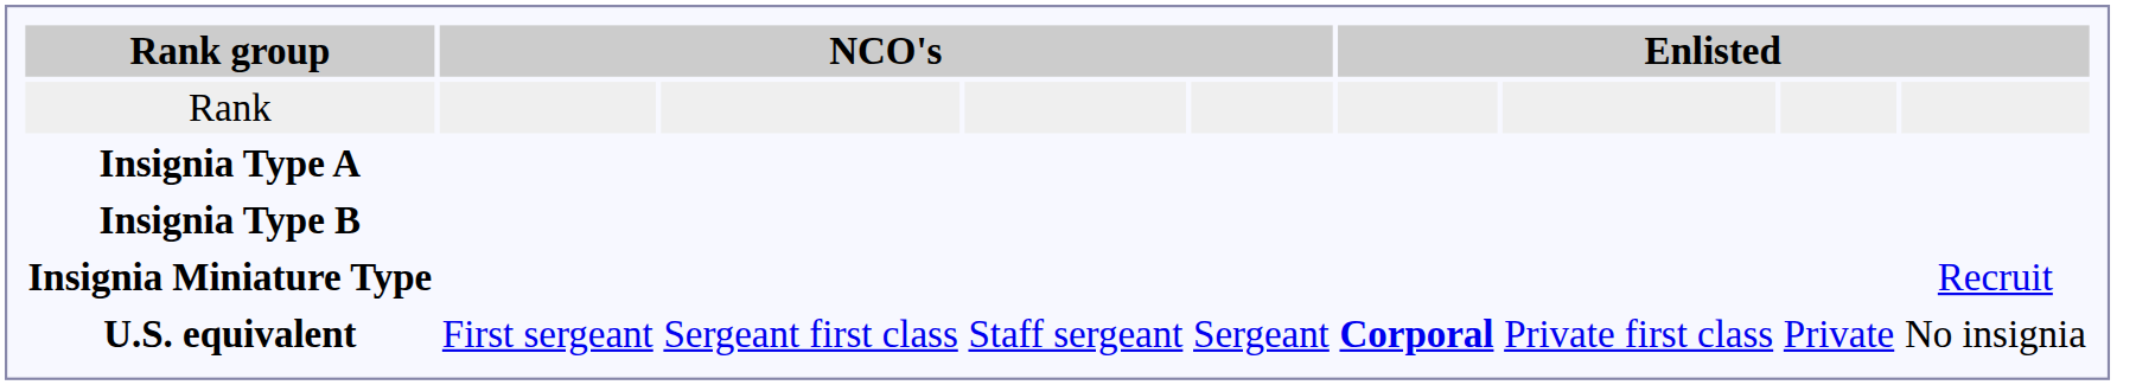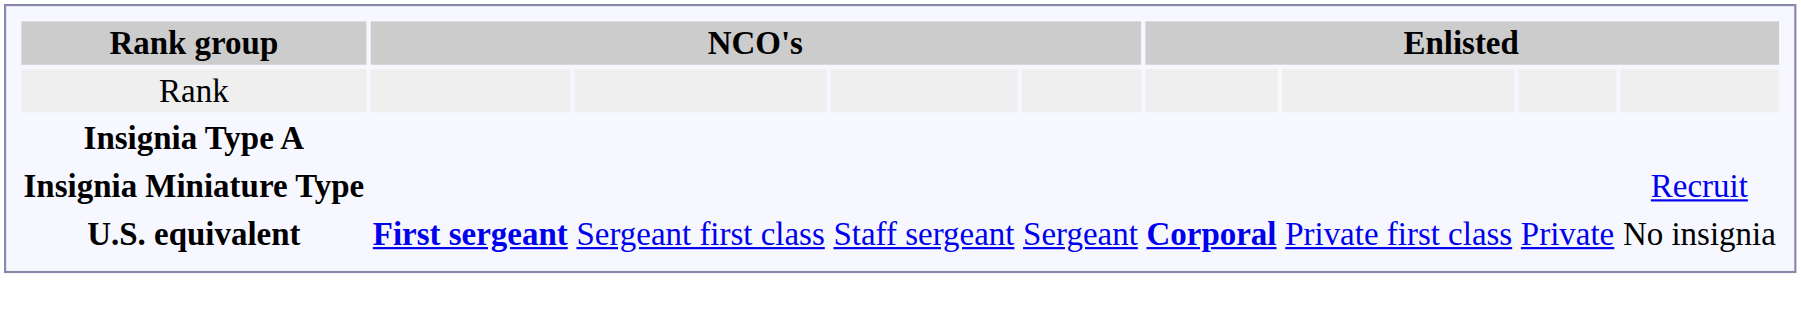- row: Insignia Type B
U.S. equivalent | column 2: normal -> bold
